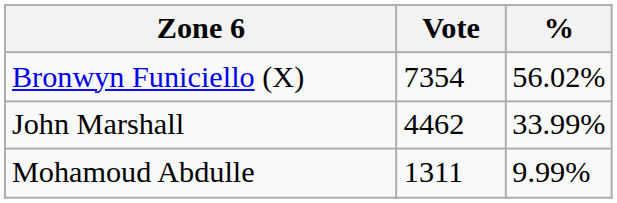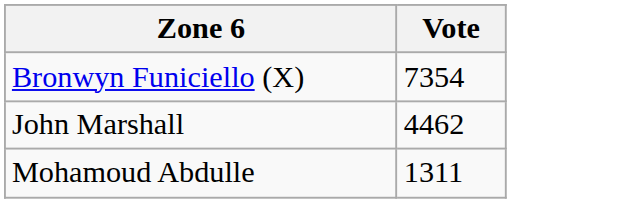- column: % | 56.02% | 33.99% | 9.99%
